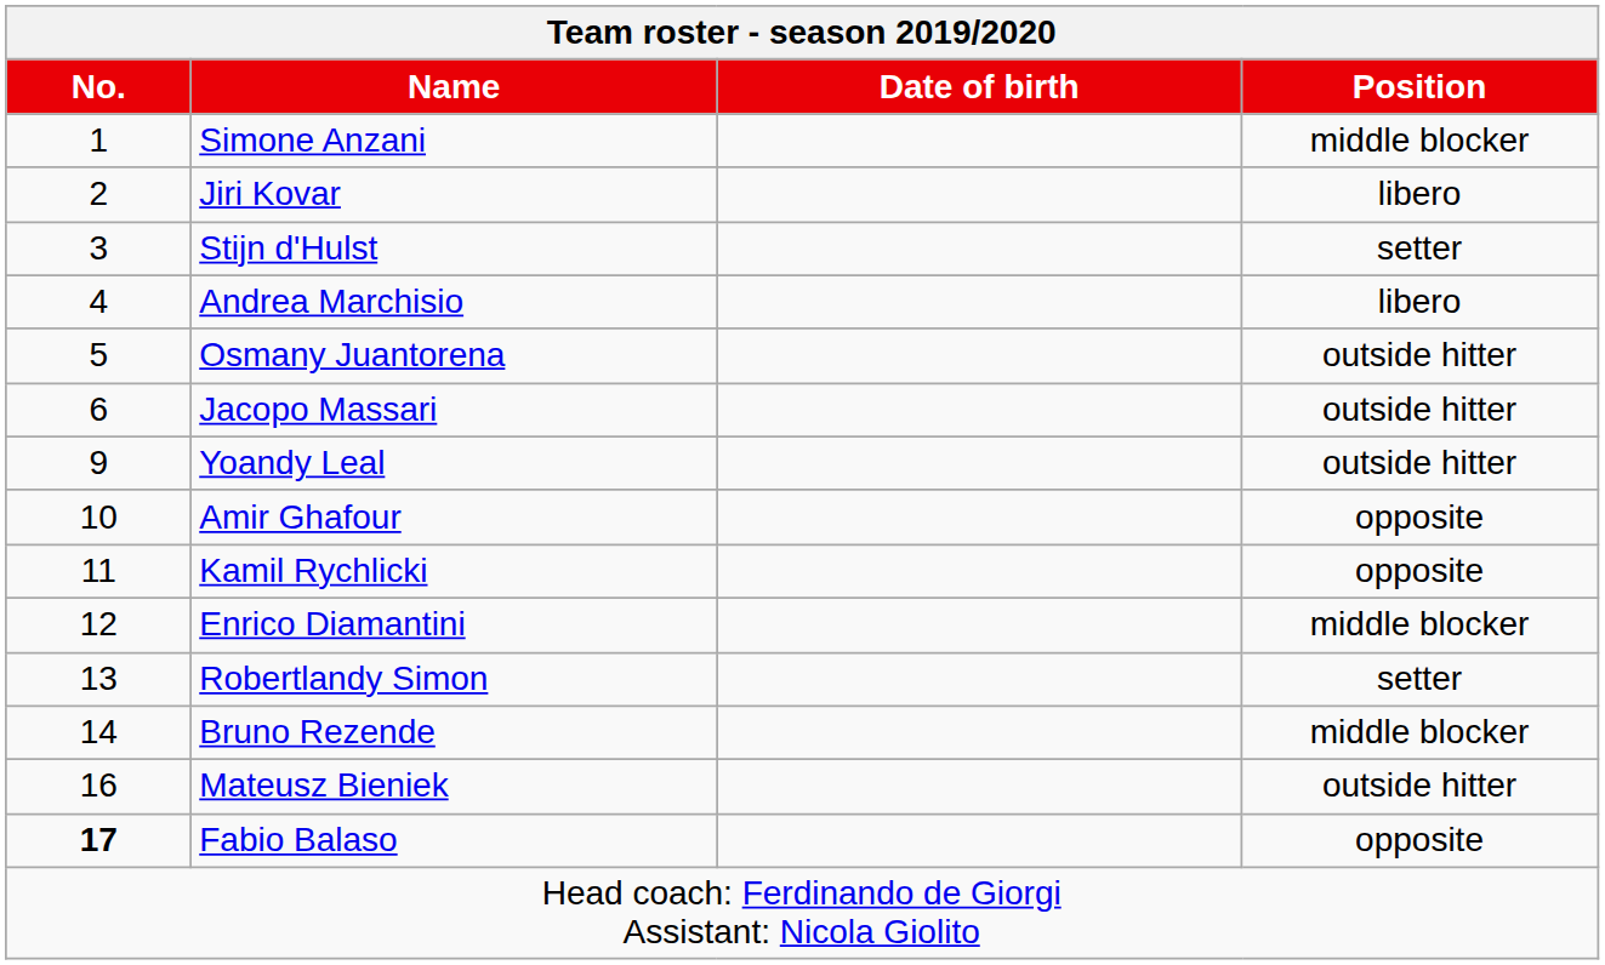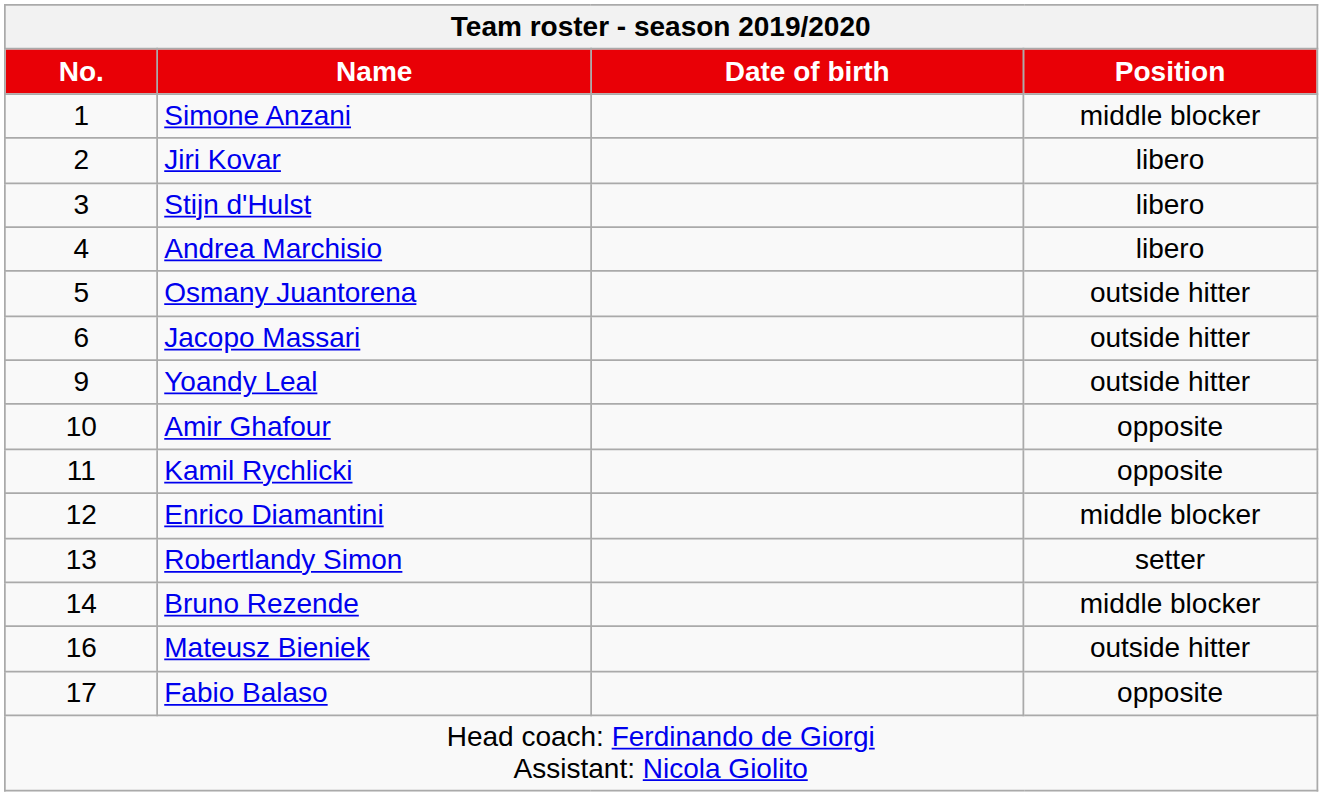Stijn d'Hulst | Position: setter -> libero
Fabio Balaso | No.: bold -> normal
